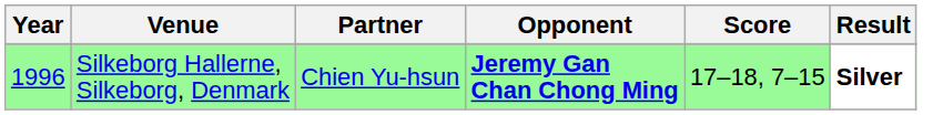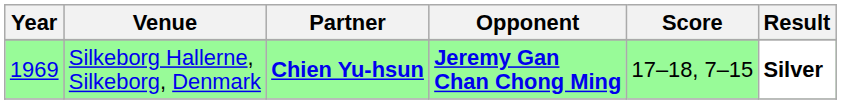Silkeborg Hallerne, Silkeborg, Denmark | Year: 1996 -> 1969
Silkeborg Hallerne, Silkeborg, Denmark | Partner: normal -> bold
